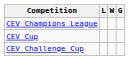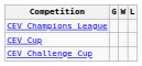columns swapped: G <-> L
